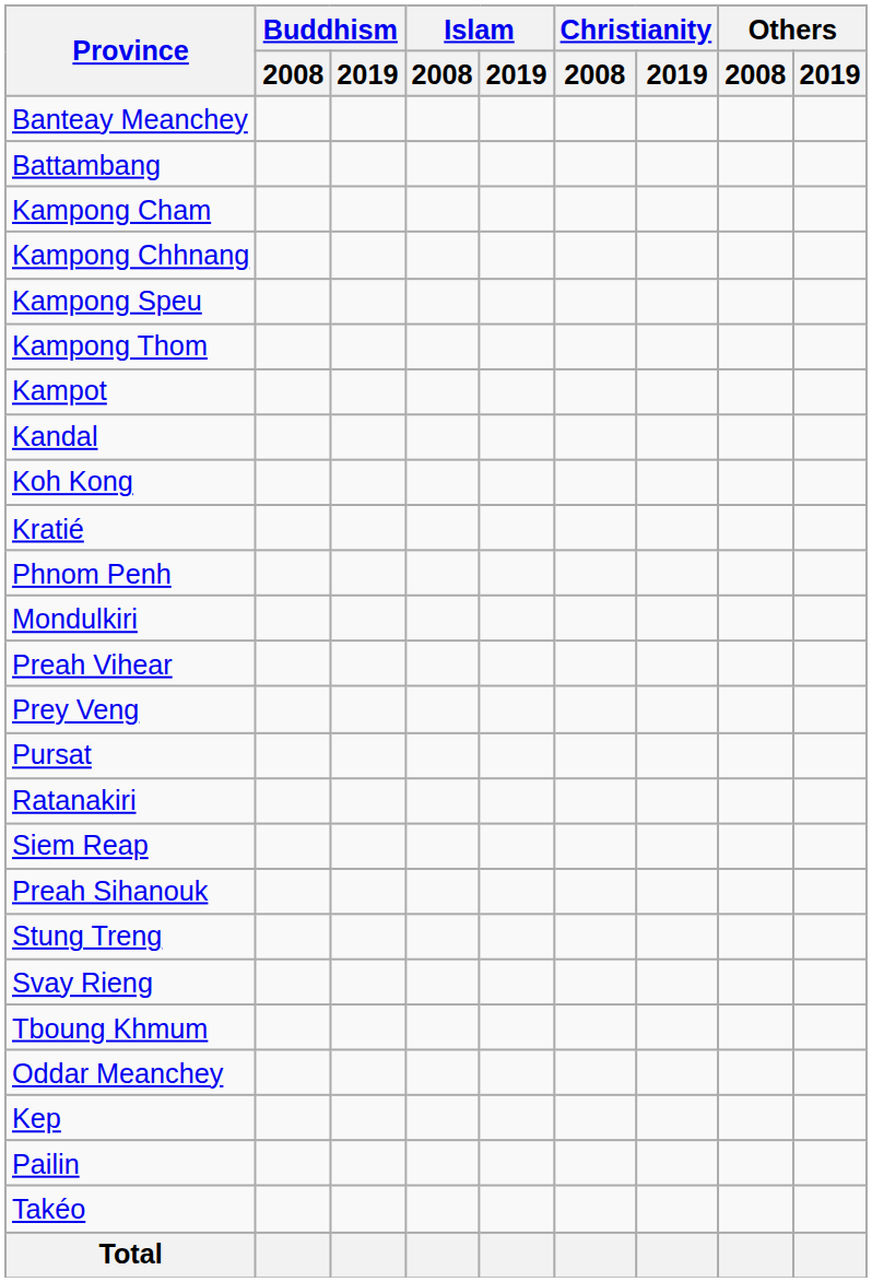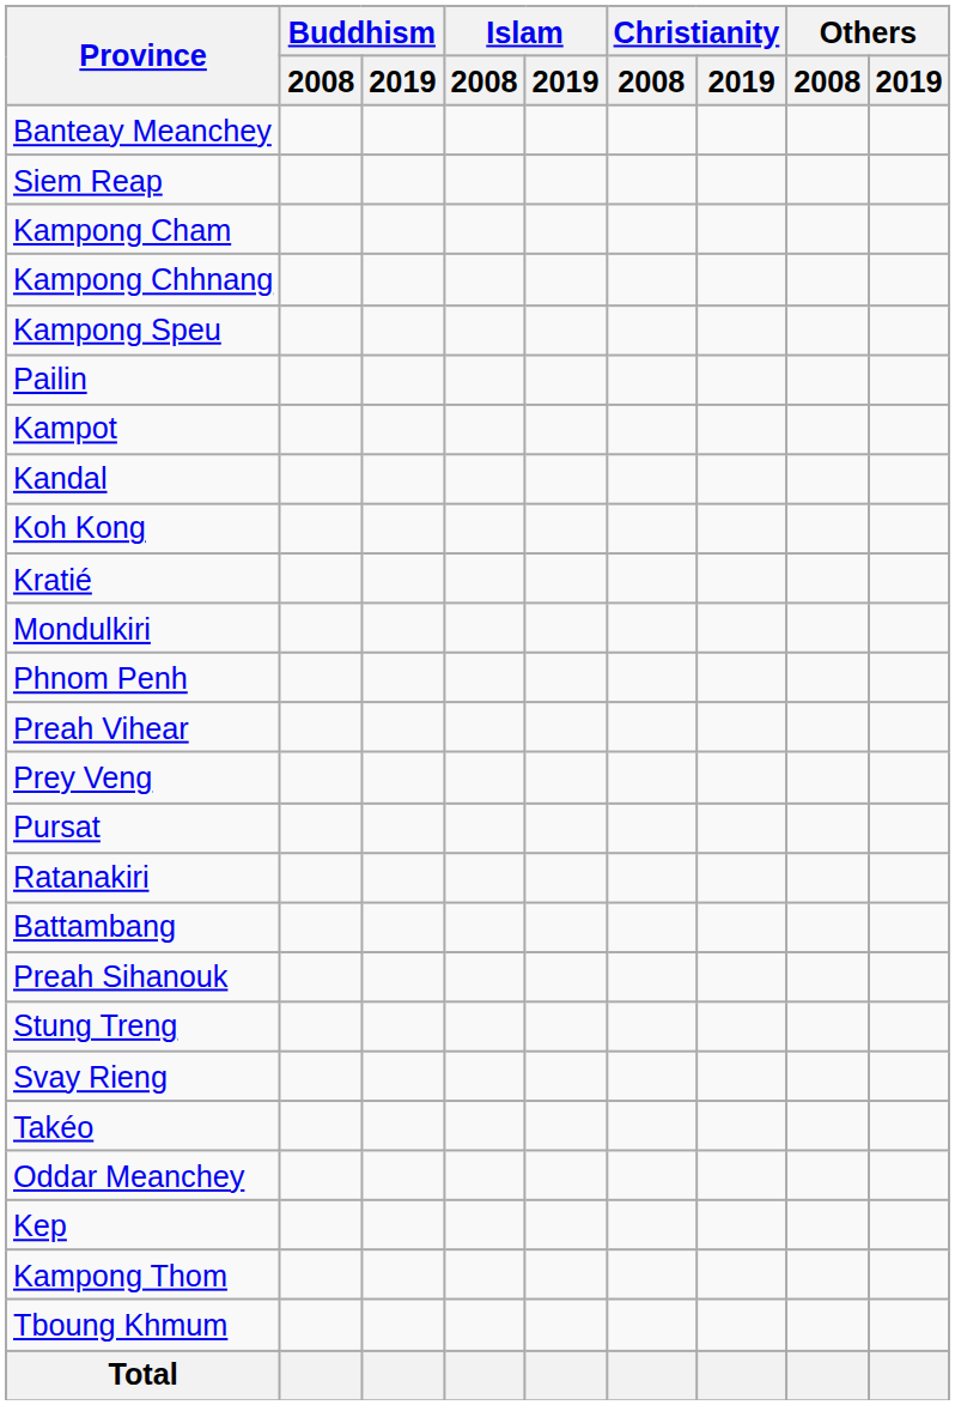rows swapped: Battambang <-> Siem Reap
rows swapped: Kampong Thom <-> Pailin
rows swapped: Mondulkiri <-> Phnom Penh
rows swapped: Takéo <-> Tboung Khmum
